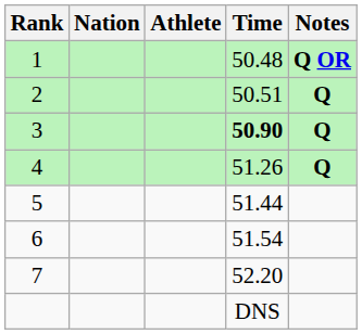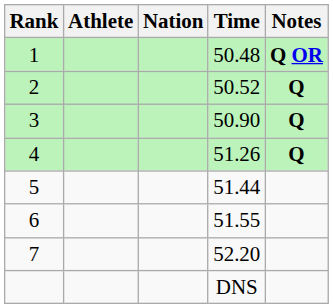columns swapped: Athlete <-> Nation
2 | Time: 50.51 -> 50.52
3 | Time: bold -> normal
6 | Time: 51.54 -> 51.55
